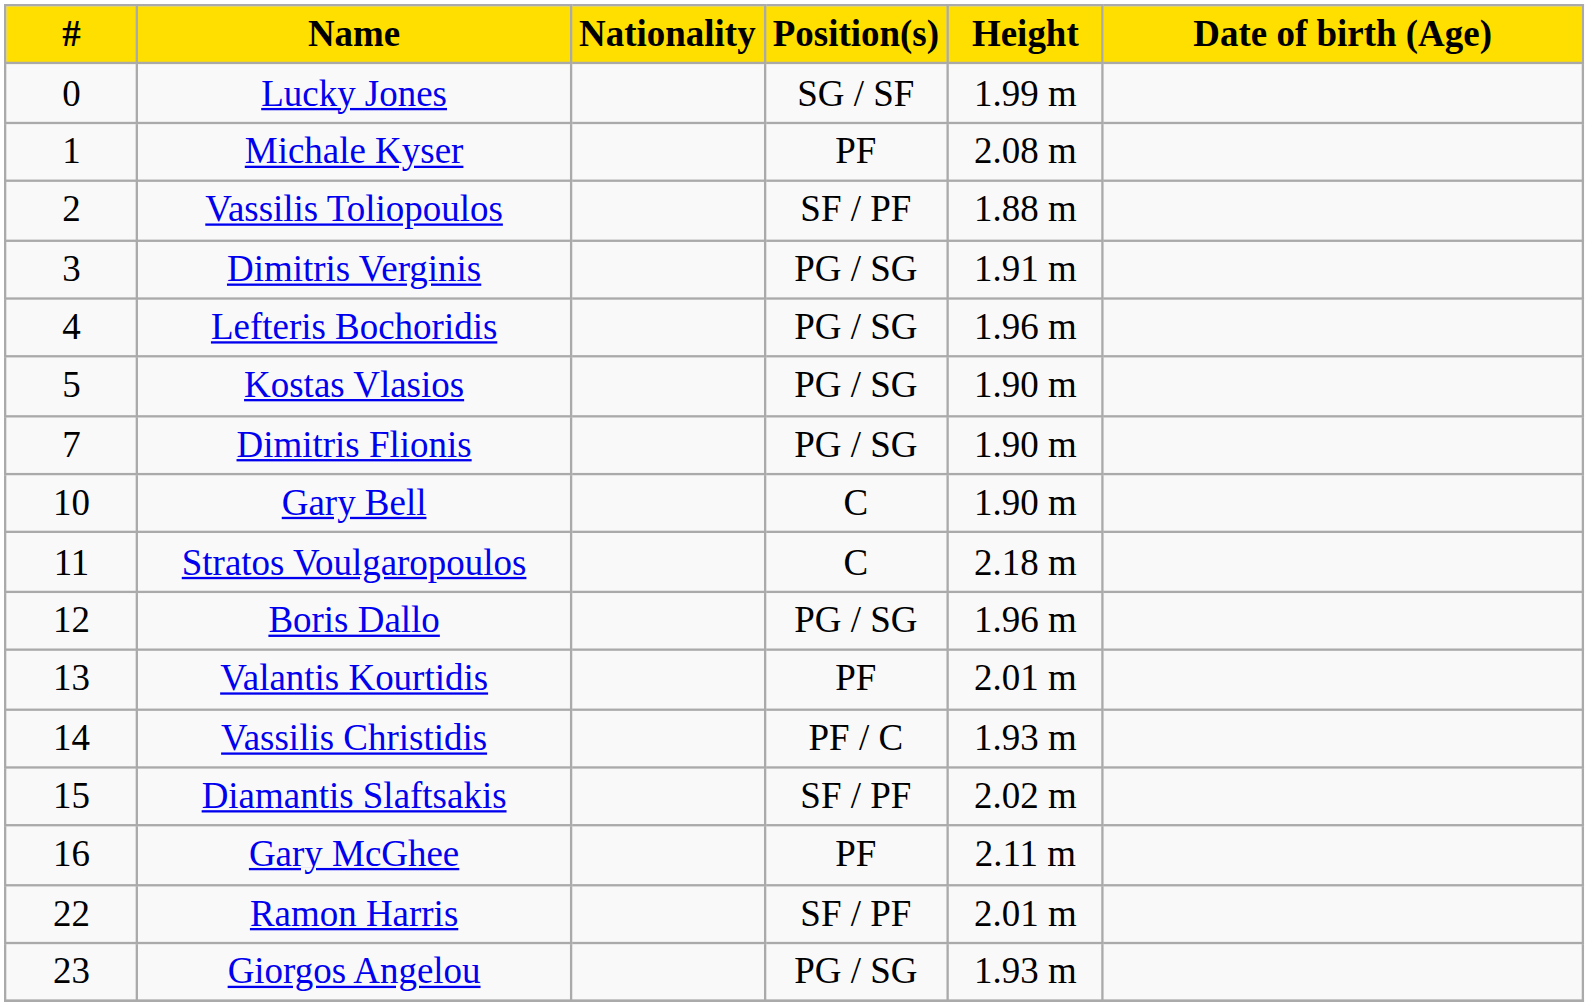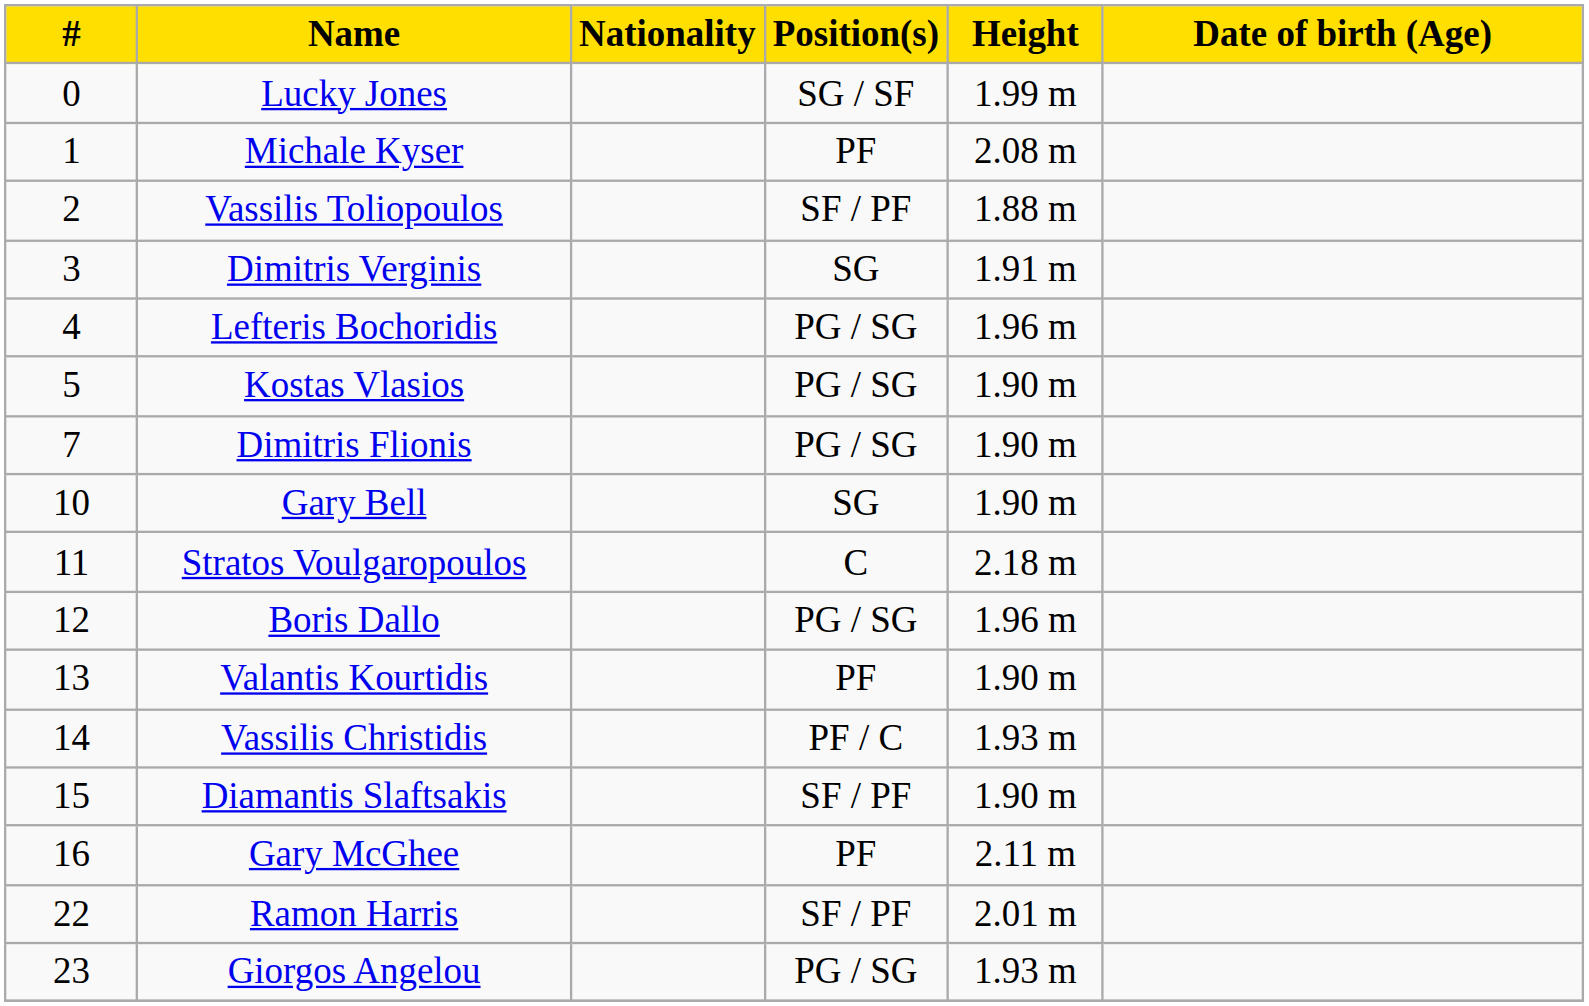Dimitris Verginis | Position(s): PG / SG -> SG
Gary Bell | Position(s): C -> SG
Valantis Kourtidis | Height: 2.01 m -> 1.90 m
Diamantis Slaftsakis | Height: 2.02 m -> 1.90 m
